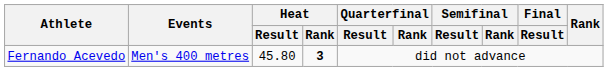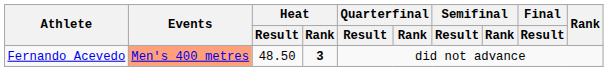Fernando Acevedo | Events: no background -> lightsalmon background
Fernando Acevedo | Heat / Result: 45.80 -> 48.50
